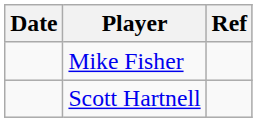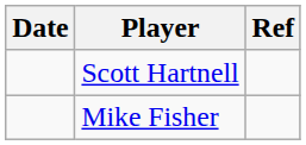rows swapped: Mike Fisher <-> Scott Hartnell
